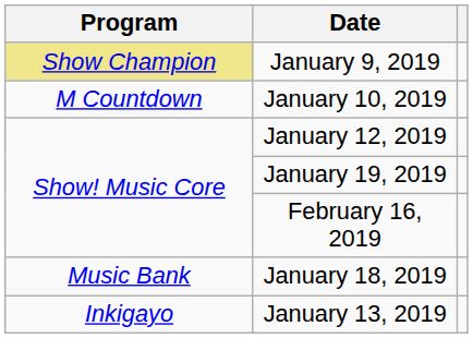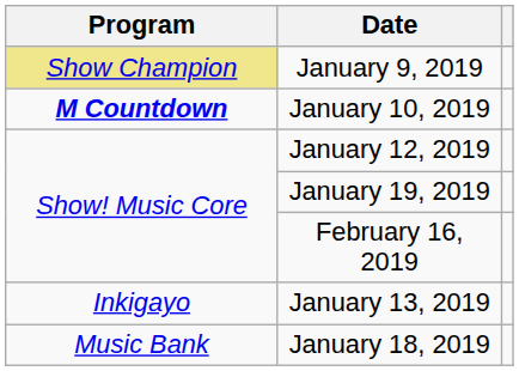January 10, 2019 | Program: normal -> bold
rows swapped: January 13, 2019 <-> January 18, 2019
